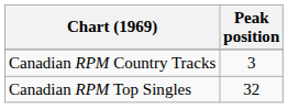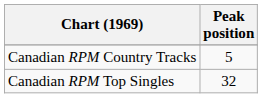Canadian RPM Country Tracks | Peak position: 3 -> 5
